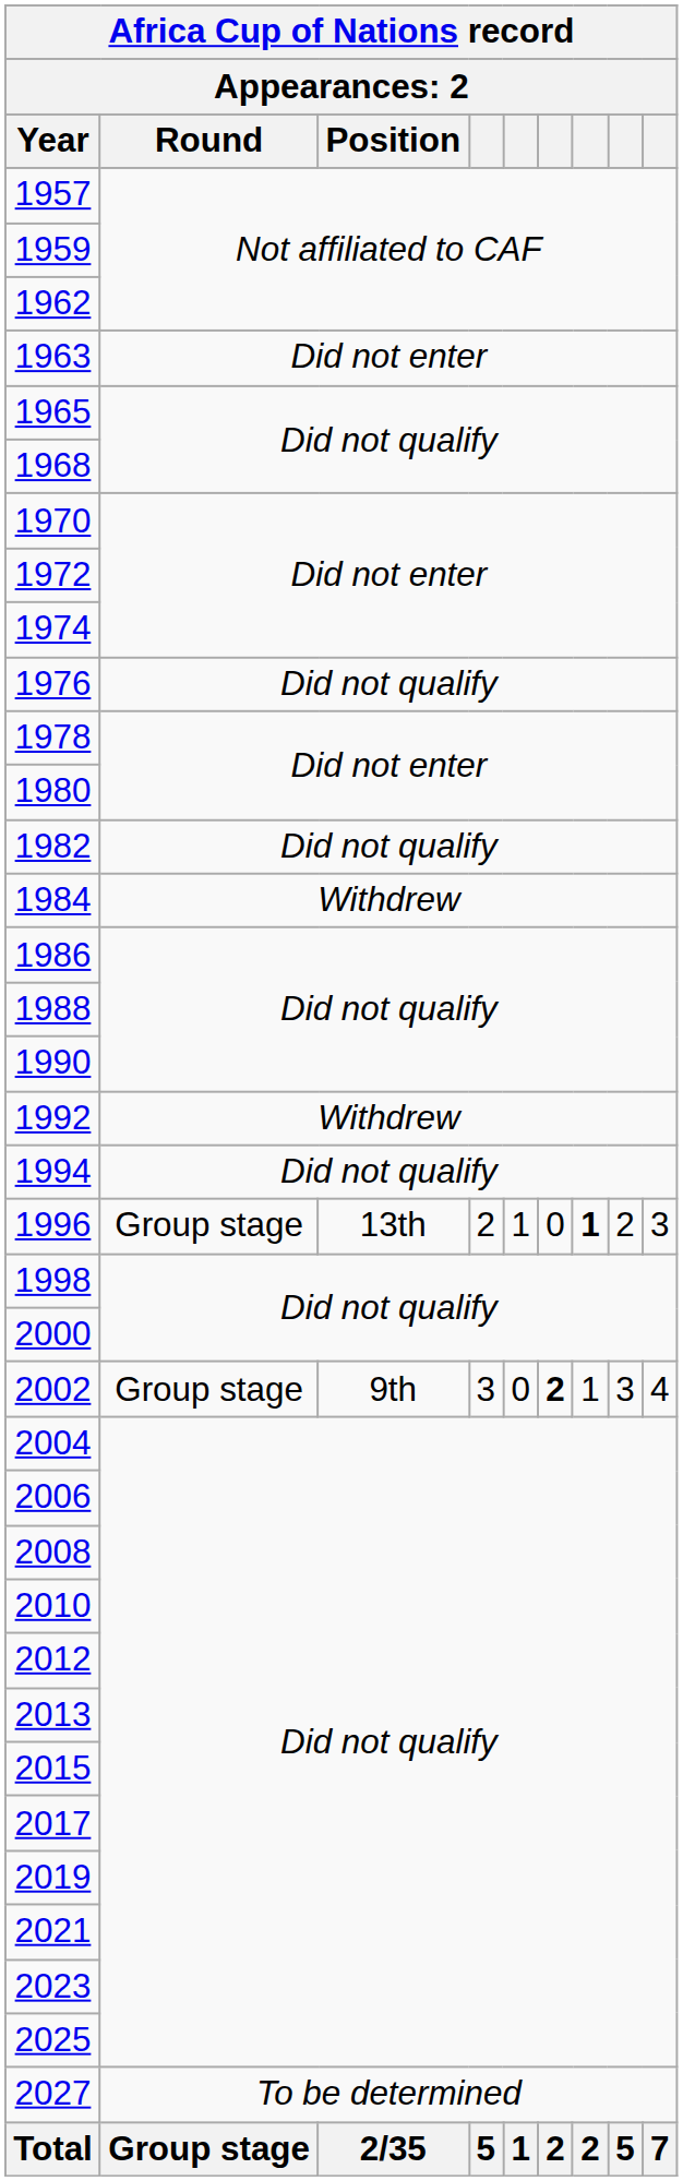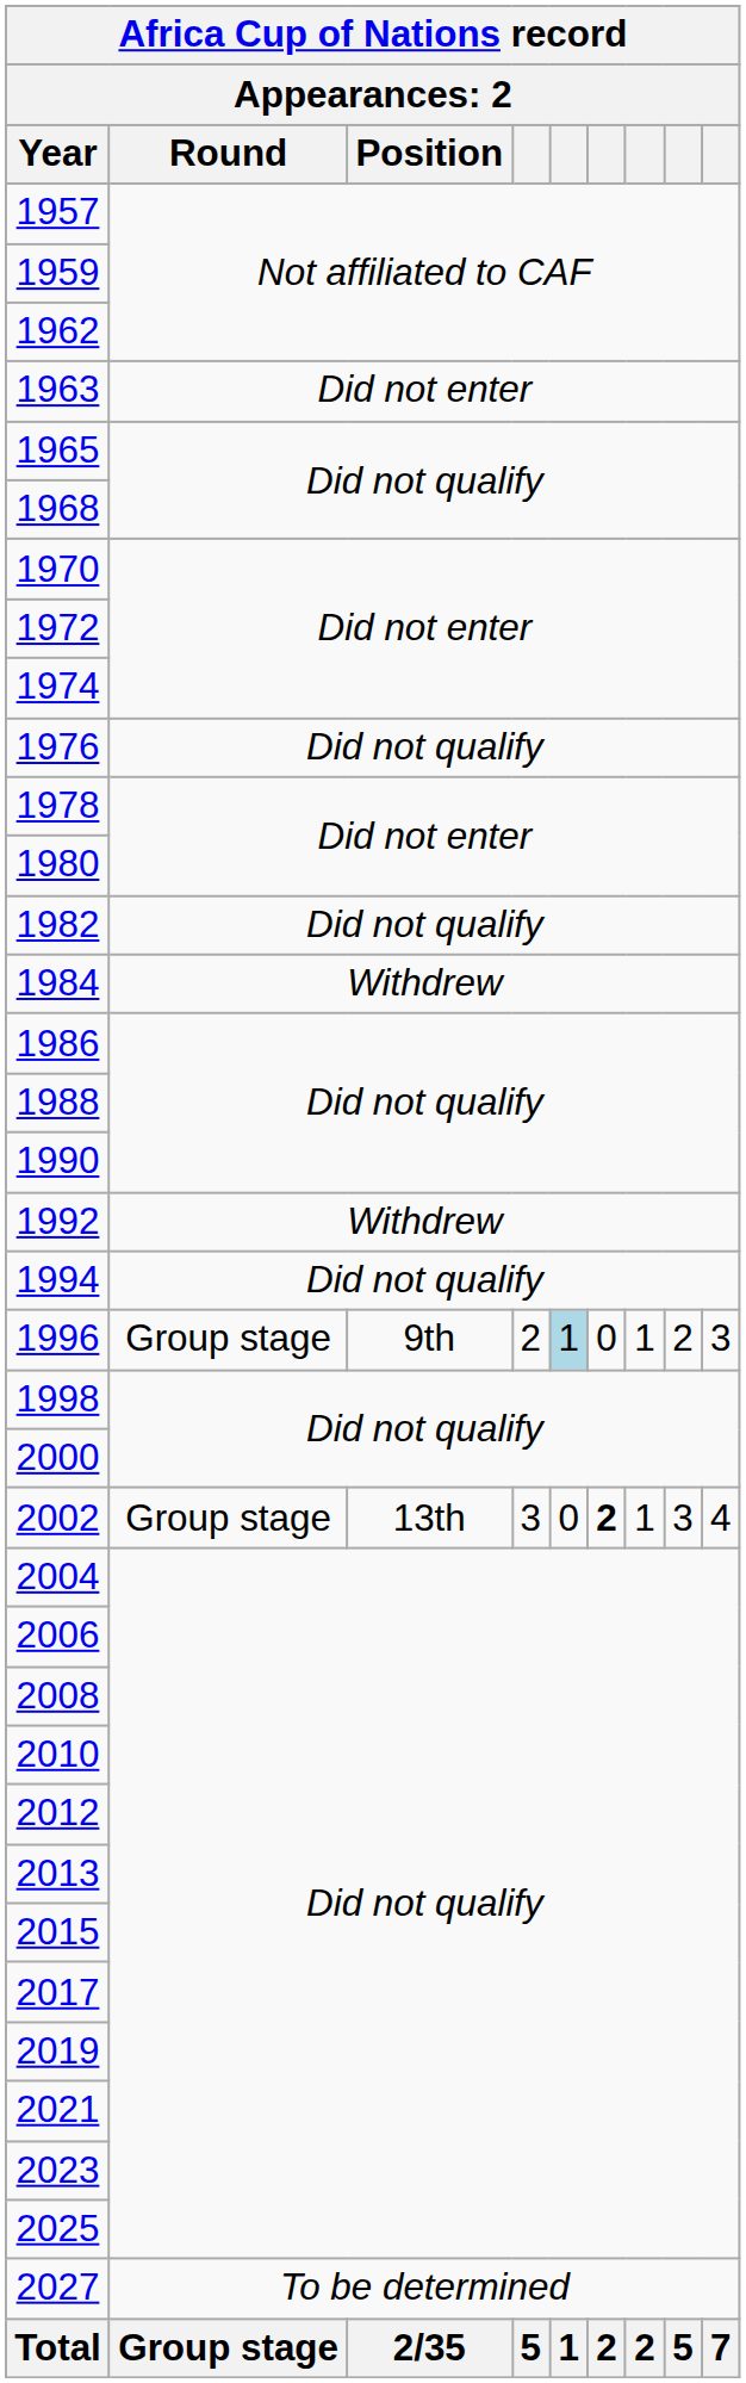1996 | Position: 13th -> 9th
1996 | column 5: no background -> lightblue background
1996 | column 7: bold -> normal
2002 | Position: 9th -> 13th
